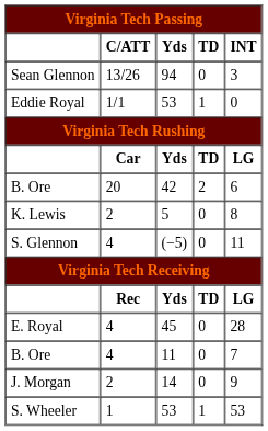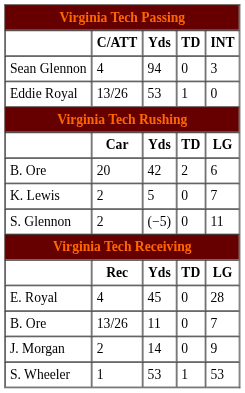Sean Glennon | C/ATT: 13/26 -> 4
Eddie Royal | C/ATT: 1/1 -> 13/26
K. Lewis | INT: 8 -> 7
S. Glennon | C/ATT: 4 -> 2
B. Ore / 11 | C/ATT: 4 -> 13/26
